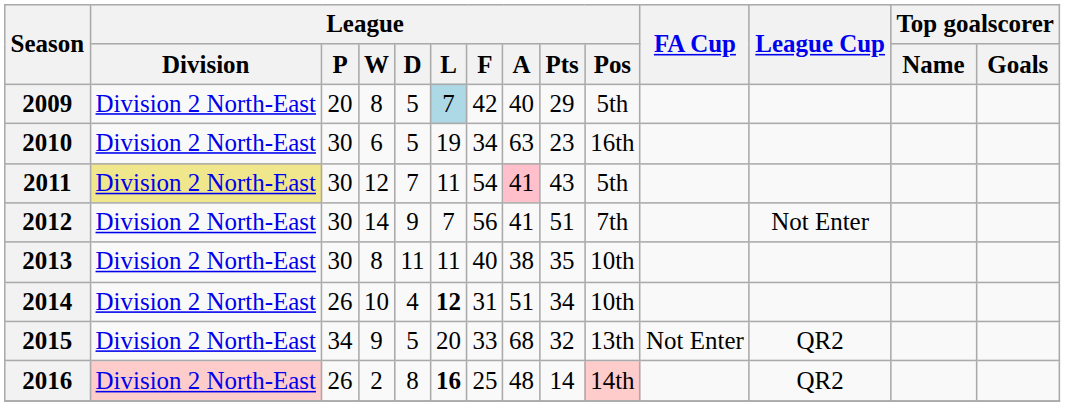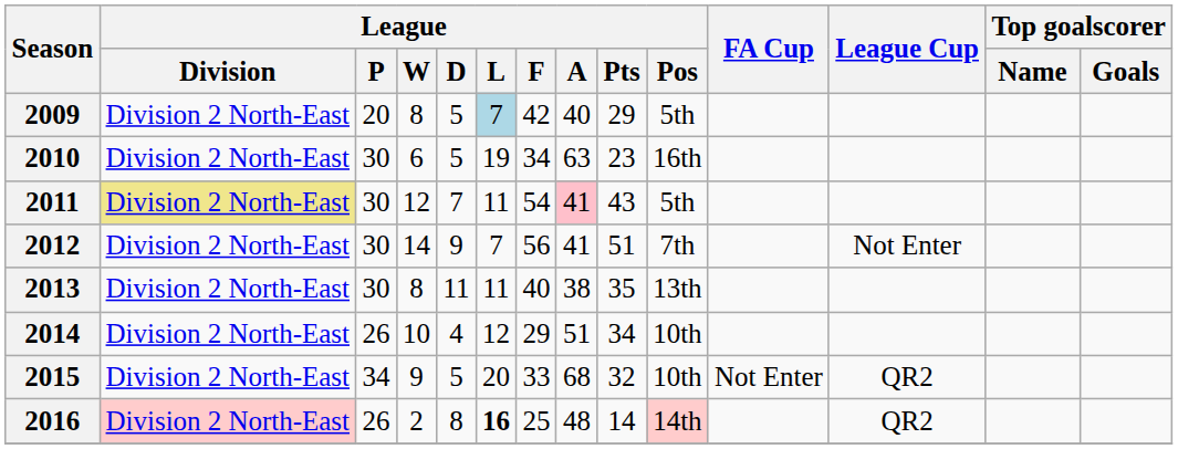2013 | League / Pos: 10th -> 13th
2014 | League / L: bold -> normal
2014 | League / F: 31 -> 29
2015 | League / Pos: 13th -> 10th
